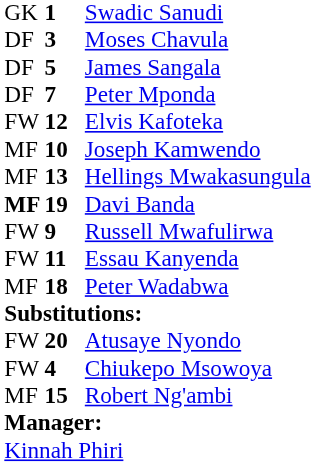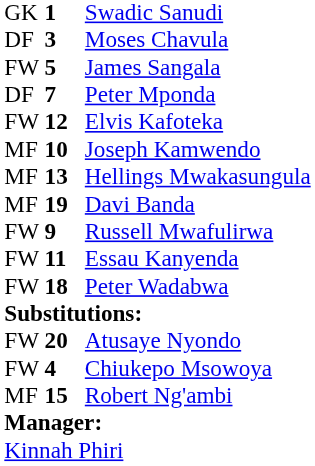James Sangala | column 1: DF -> FW
Davi Banda | column 1: bold -> normal
Peter Wadabwa | column 1: MF -> FW
